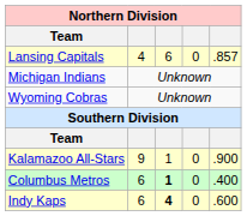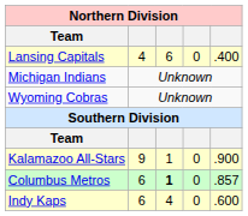Lansing Capitals | column 5: .857 -> .400
Columbus Metros | column 5: .400 -> .857
Indy Kaps | column 3: bold -> normal
